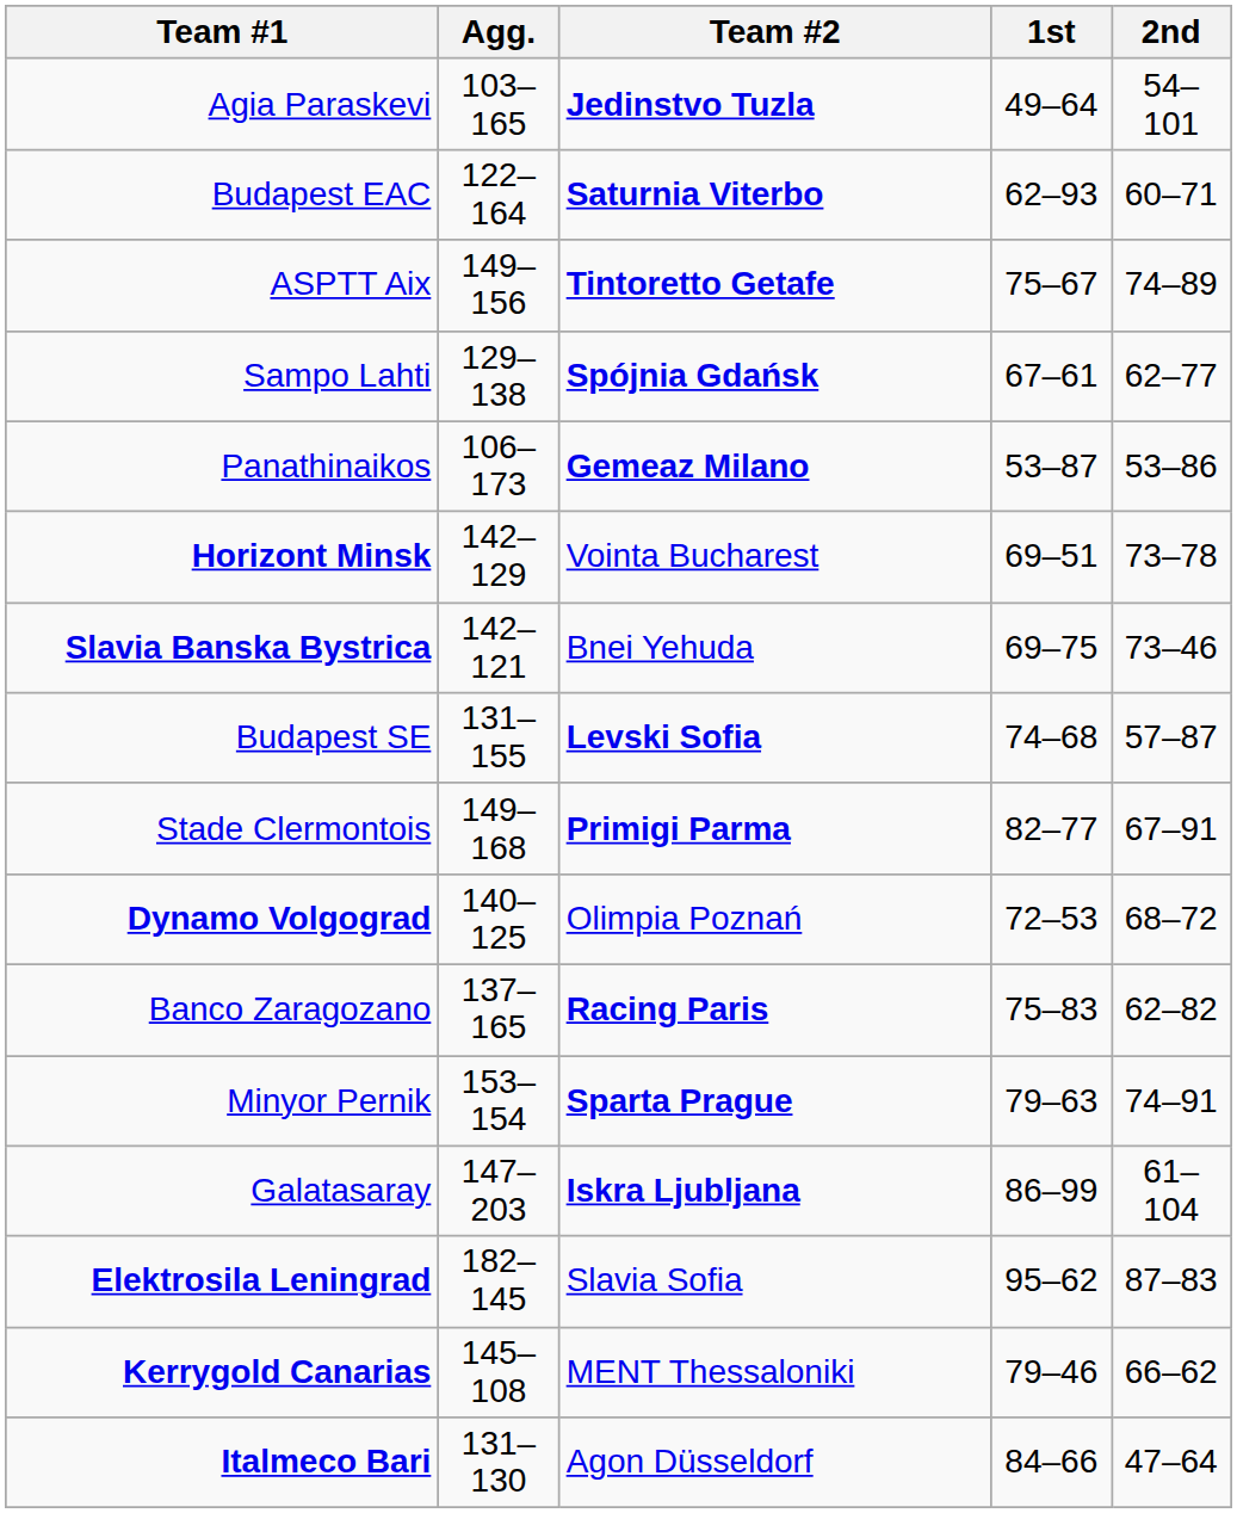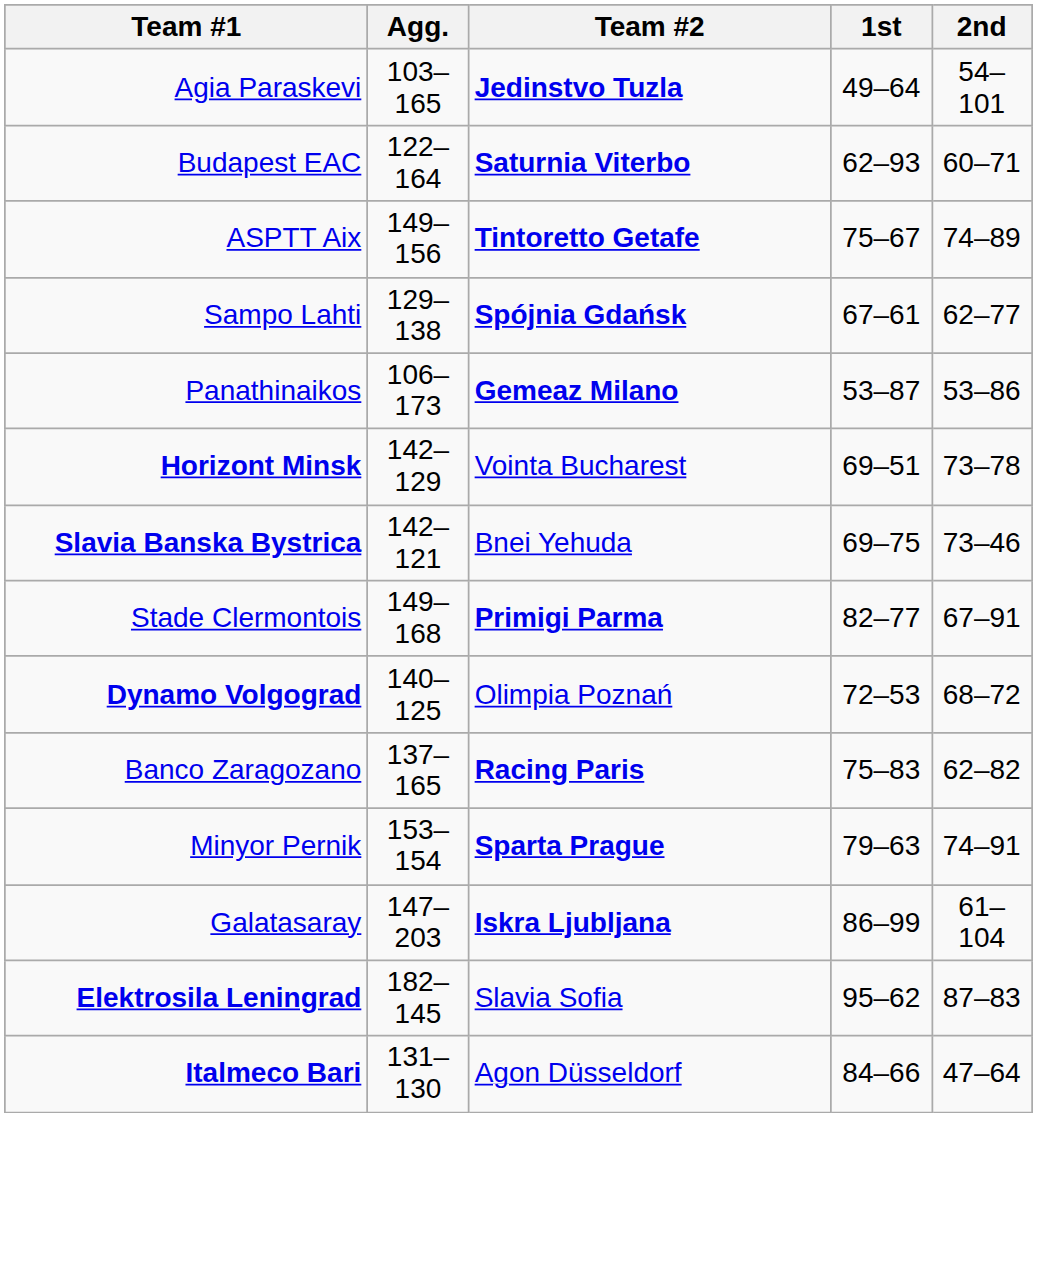- row: Budapest SE | 131–155 | Levski Sofia | 74–68 | 57–87
- row: Kerrygold Canarias | 145–108 | MENT Thessaloniki | 79–46 | 66–62
